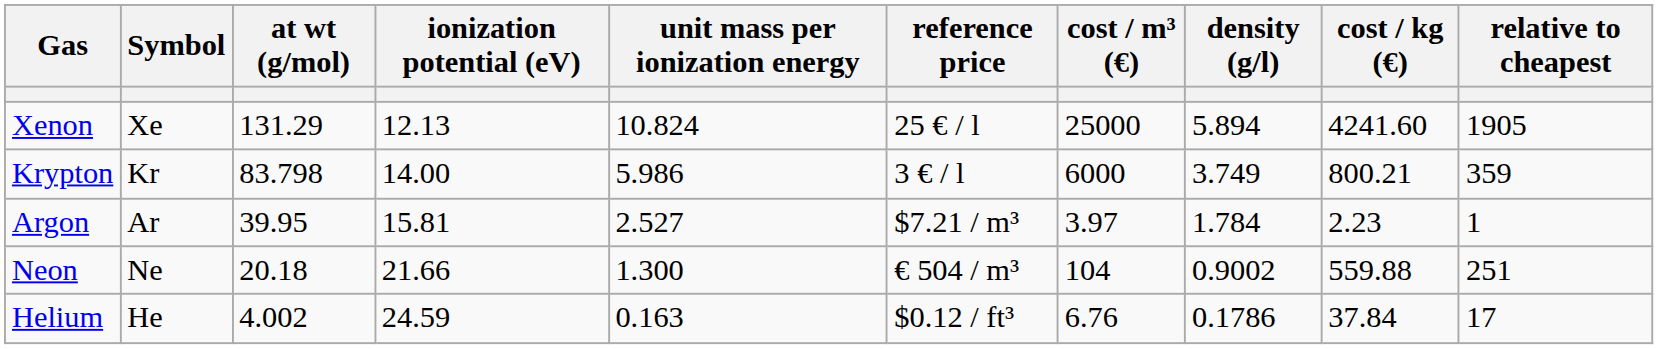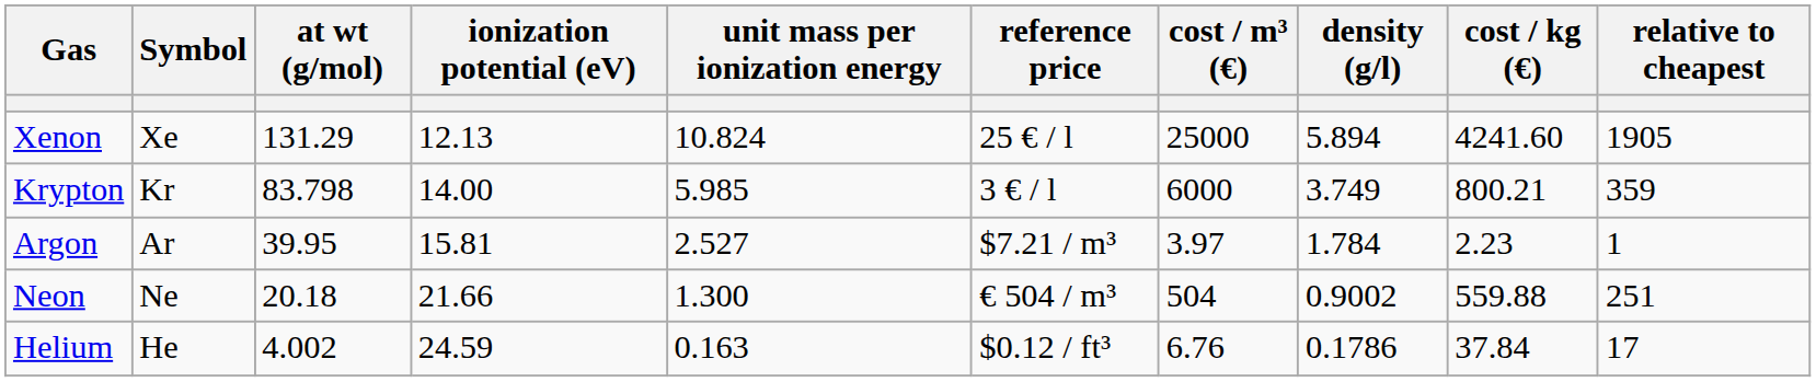Krypton | unit mass per ionization energy: 5.986 -> 5.985
Neon | cost / m³ (€): 104 -> 504
